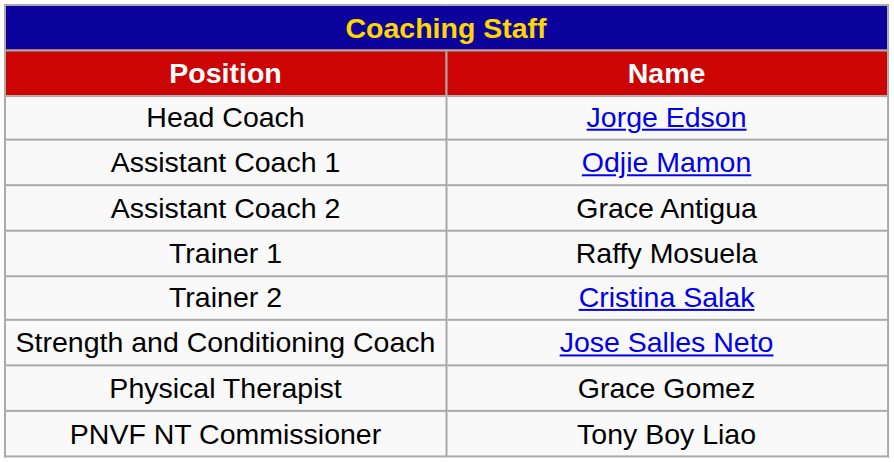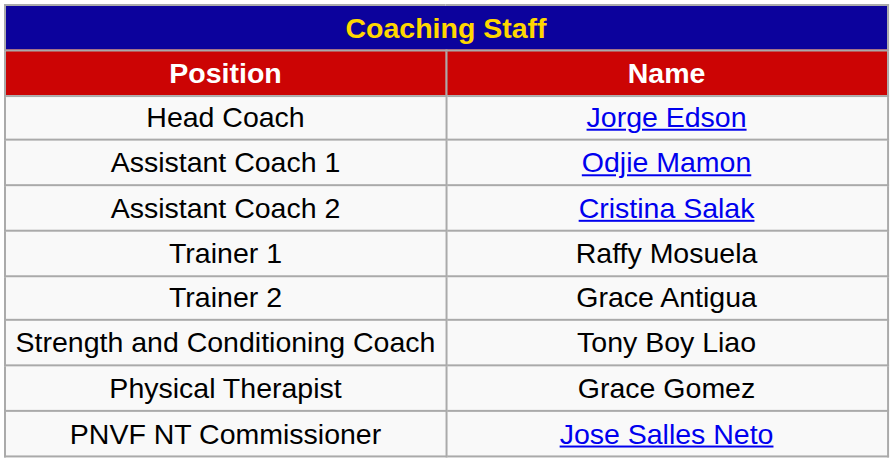Assistant Coach 2 | Name: Grace Antigua -> Cristina Salak
Trainer 2 | Name: Cristina Salak -> Grace Antigua
Strength and Conditioning Coach | Name: Jose Salles Neto -> Tony Boy Liao
PNVF NT Commissioner | Name: Tony Boy Liao -> Jose Salles Neto
